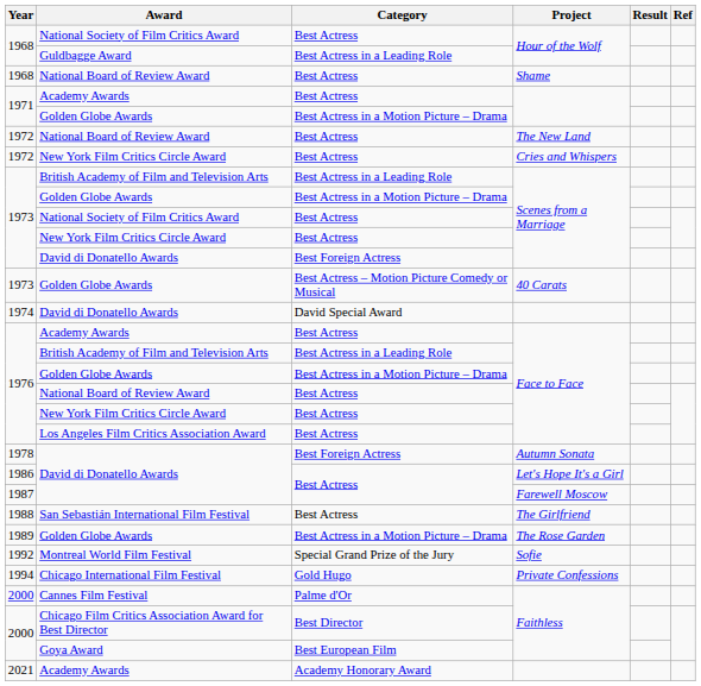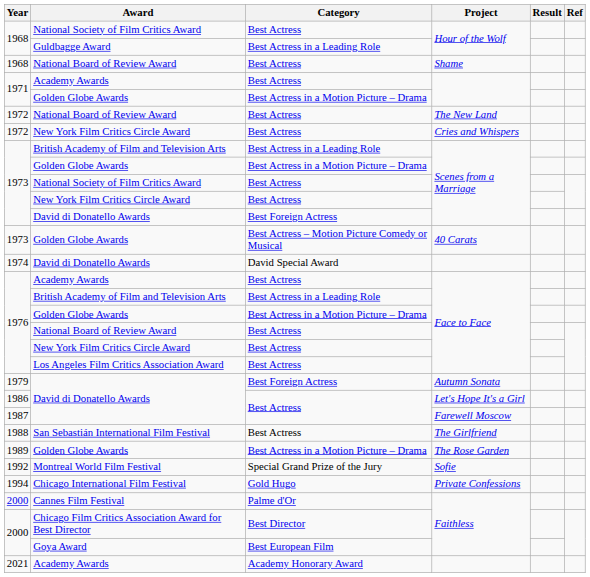Autumn Sonata | Year: 1978 -> 1979
